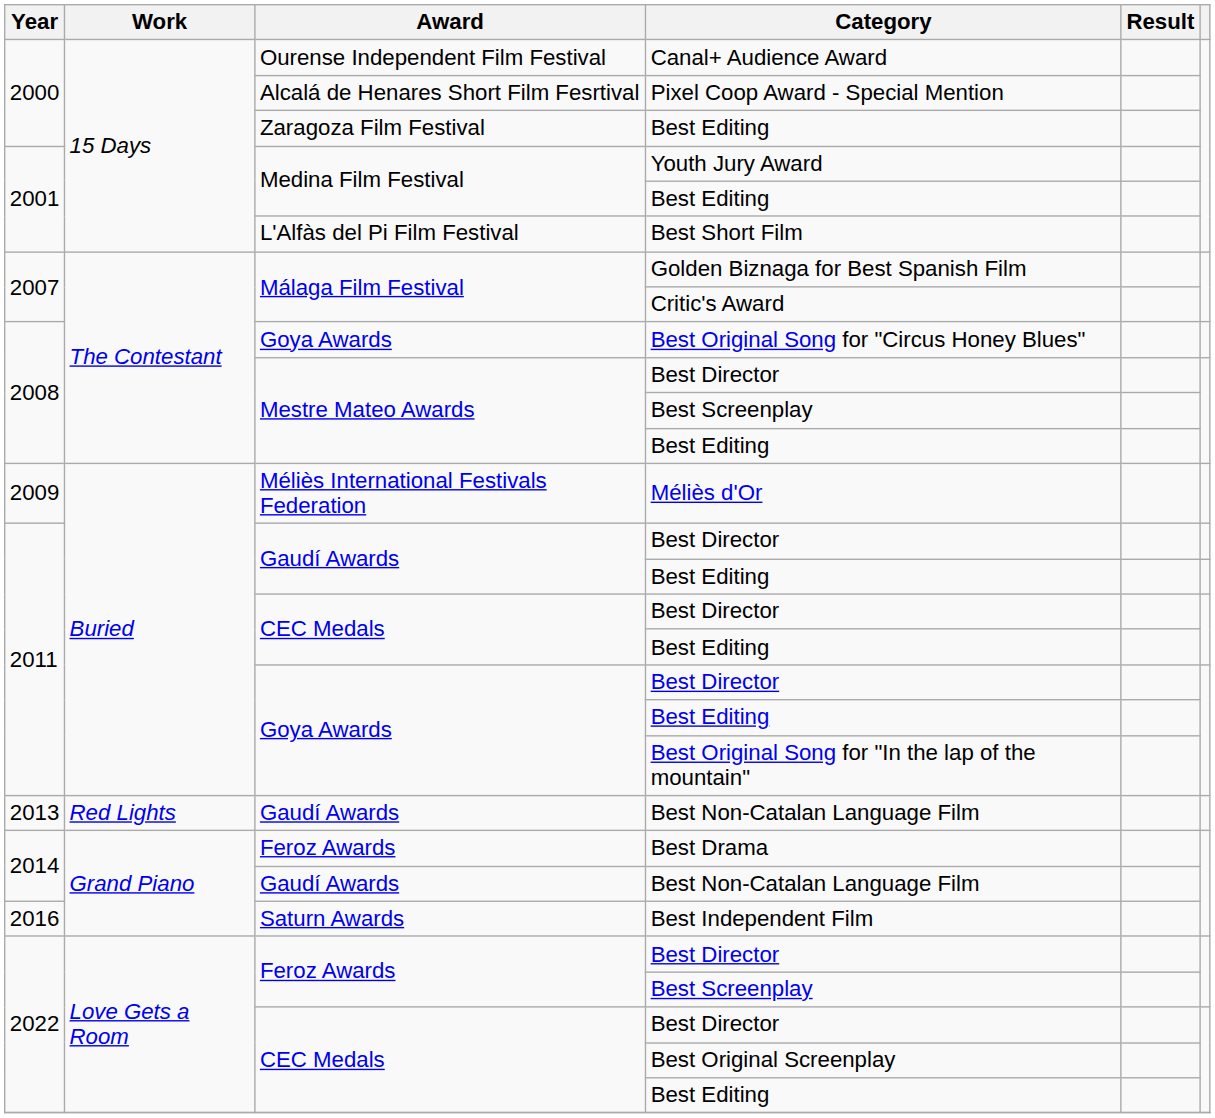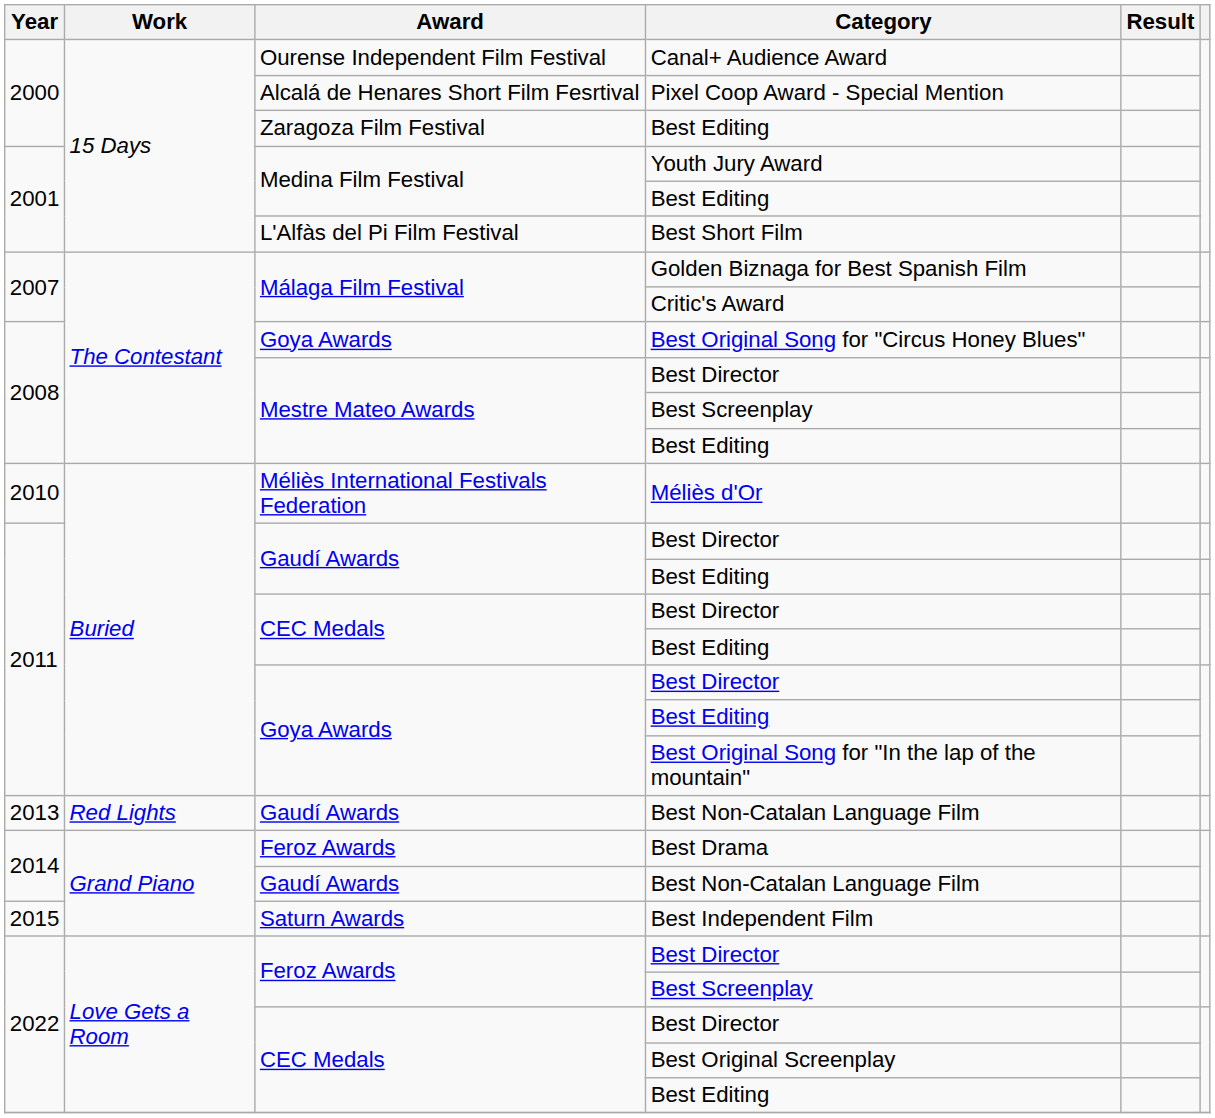Méliès d'Or | Year: 2009 -> 2010
Best Independent Film | Year: 2016 -> 2015
